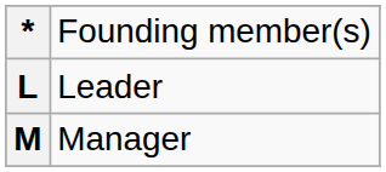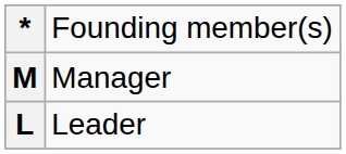rows swapped: L <-> M
